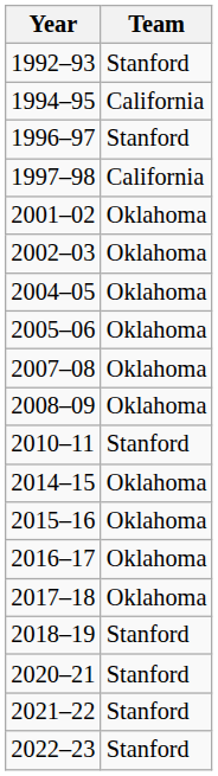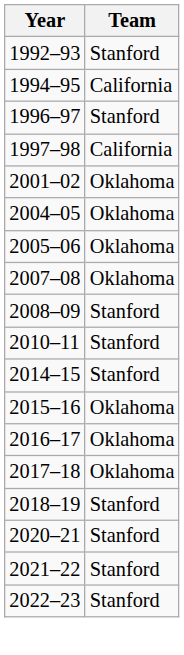- row: 2002–03 | Oklahoma
2008–09 | Team: Oklahoma -> Stanford
2014–15 | Team: Oklahoma -> Stanford
